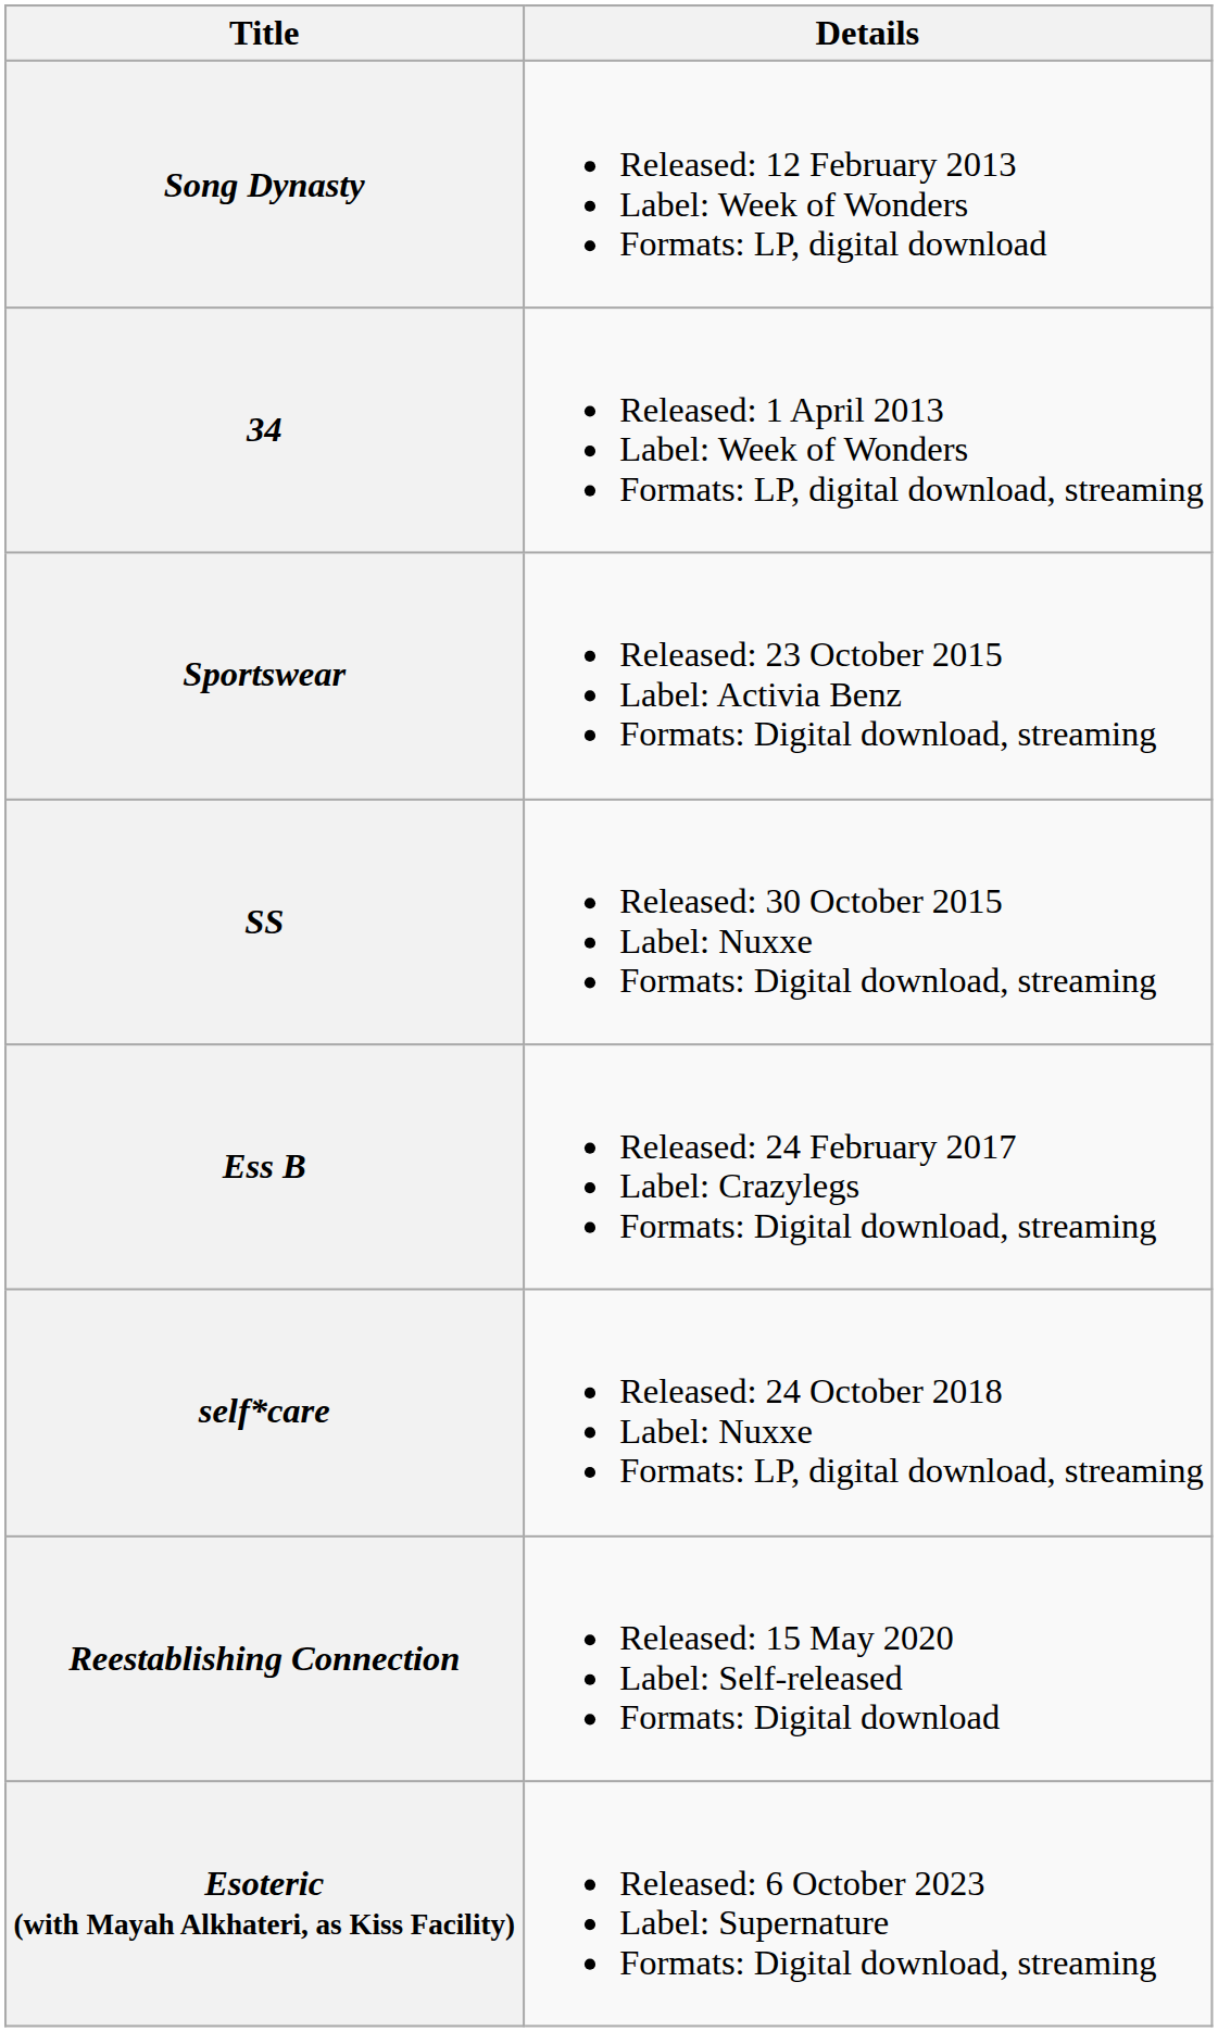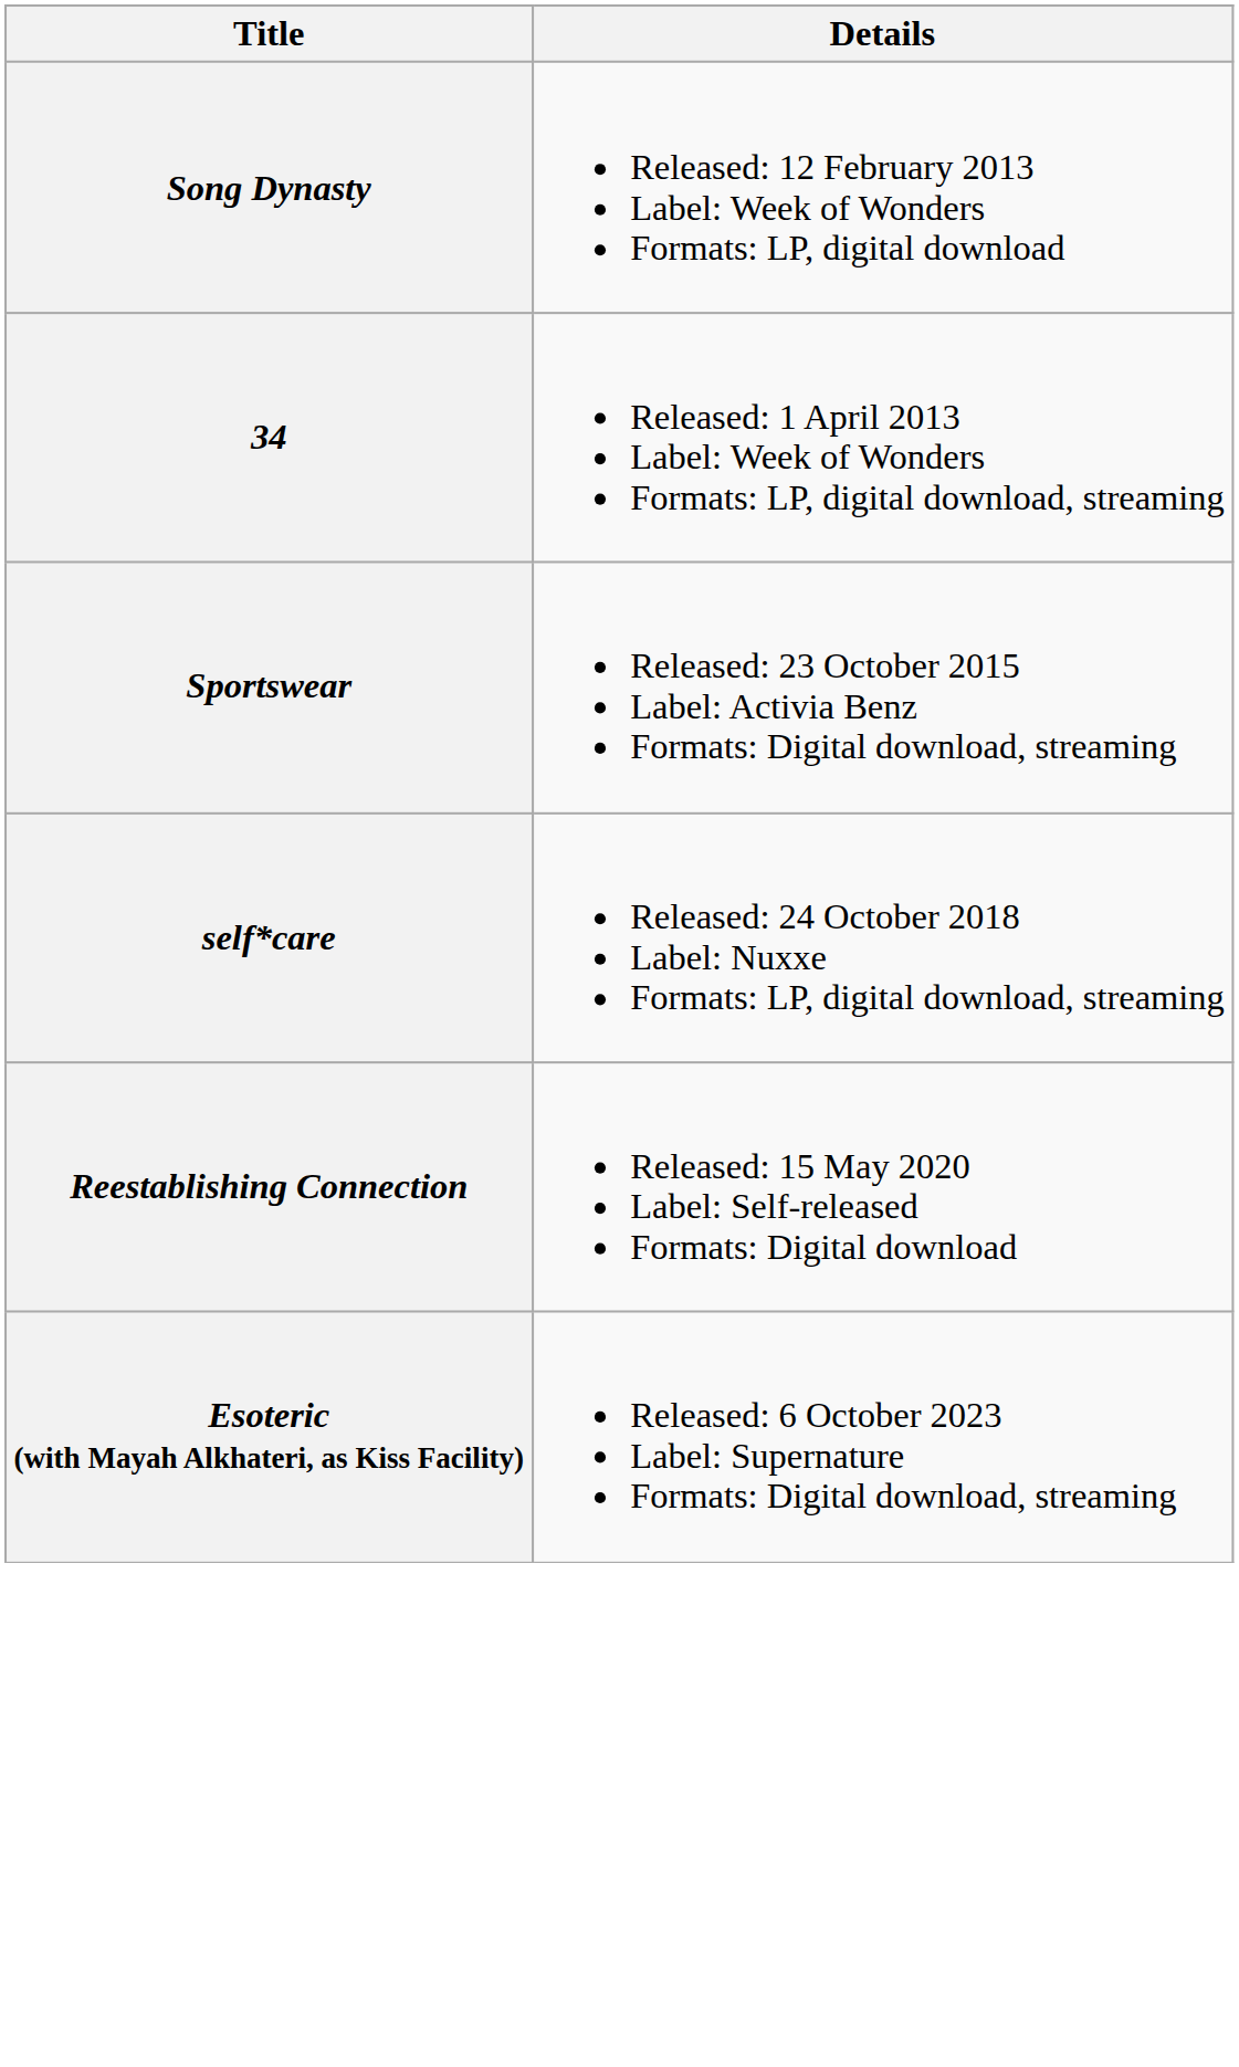- row: SS | Released: 30 October 2015 Label: Nuxxe Formats: Digital download, streaming
- row: Ess B | Released: 24 February 2017 Label: Crazylegs Formats: Digital download, streaming
